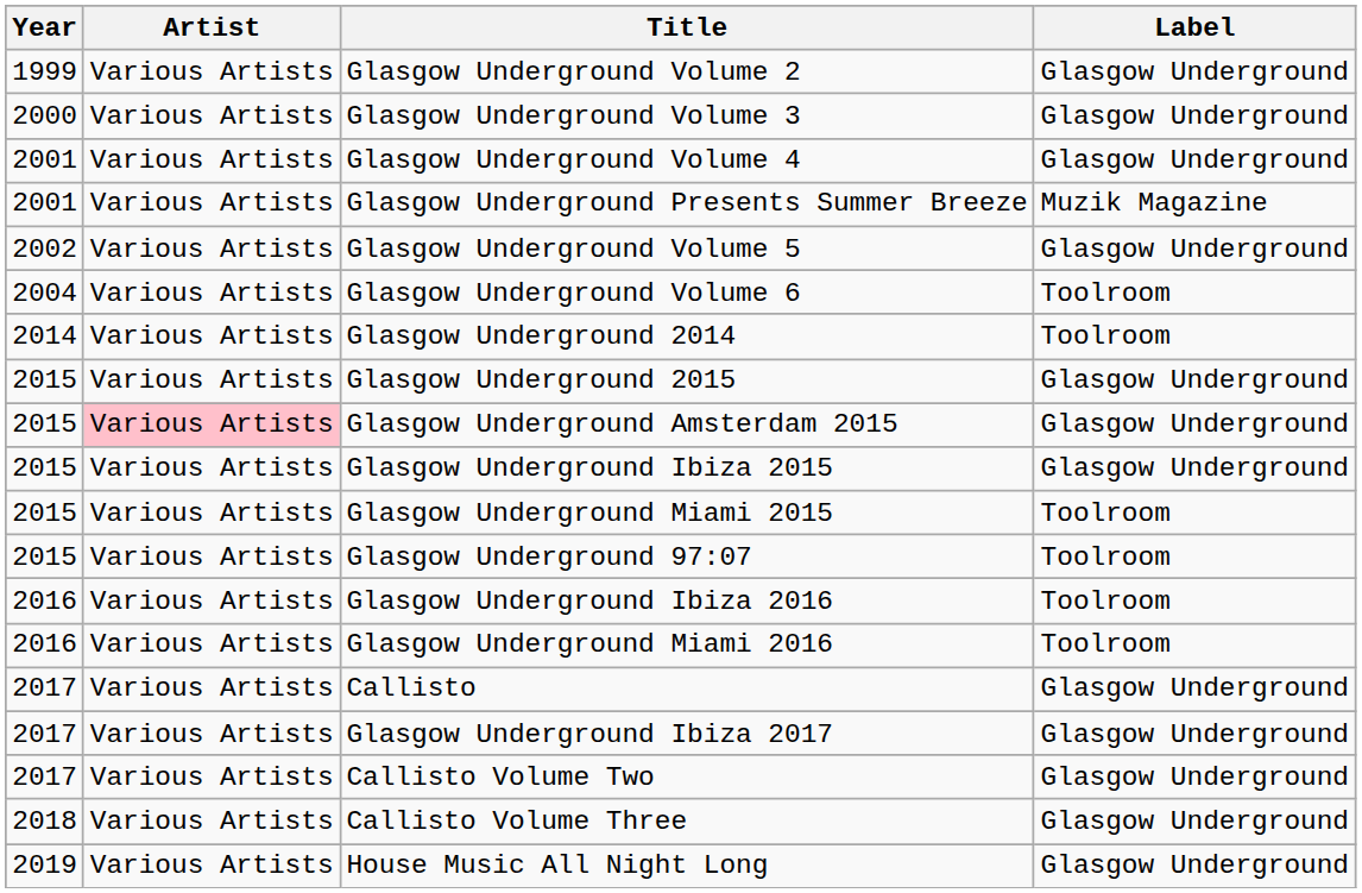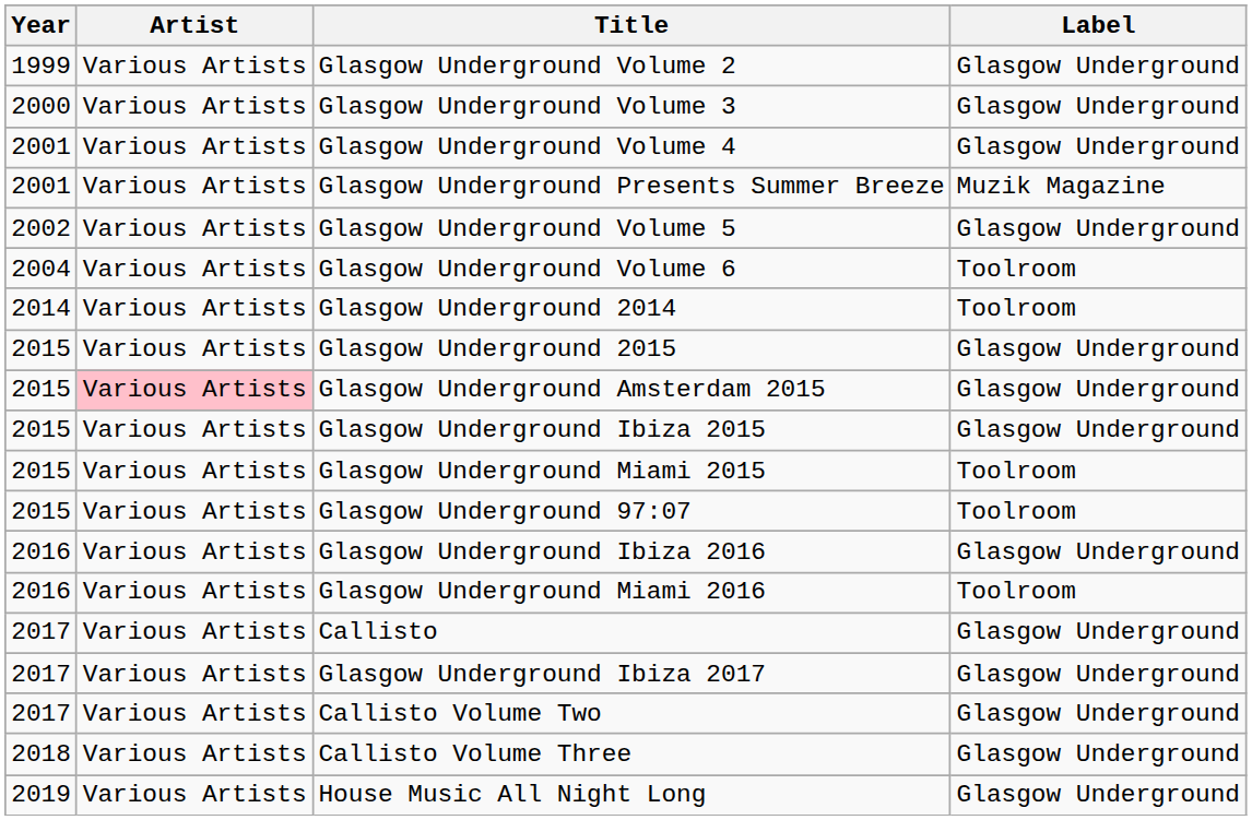Glasgow Underground Ibiza 2016 | Label: Toolroom -> Glasgow Underground
